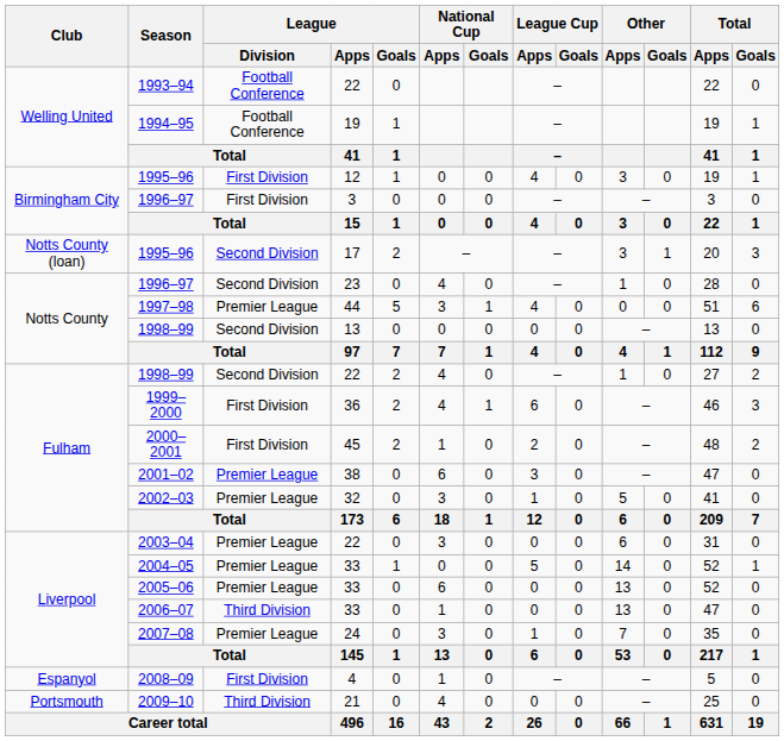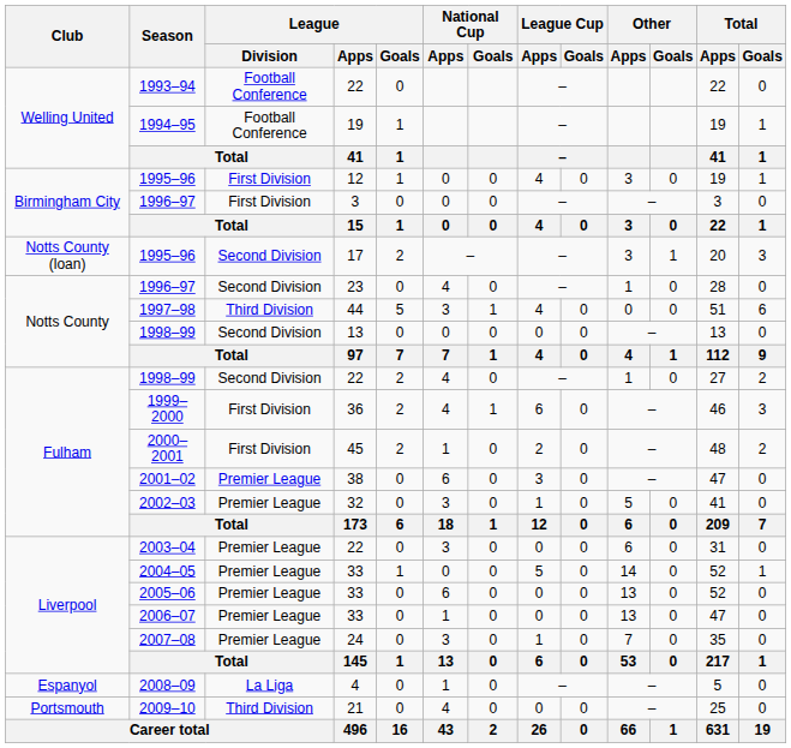1997–98 | League / Division: Premier League -> Third Division
2006–07 | League / Division: Third Division -> Premier League
2008–09 | League / Division: First Division -> La Liga
